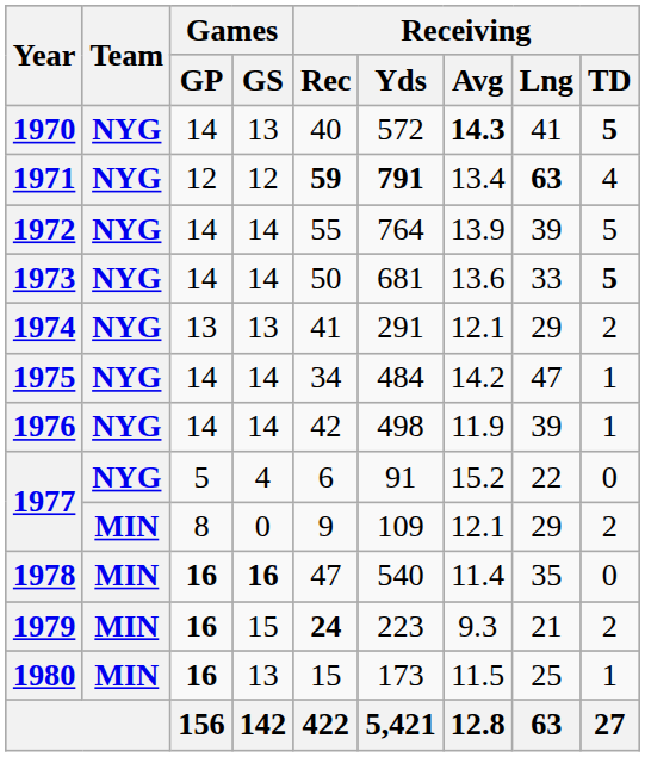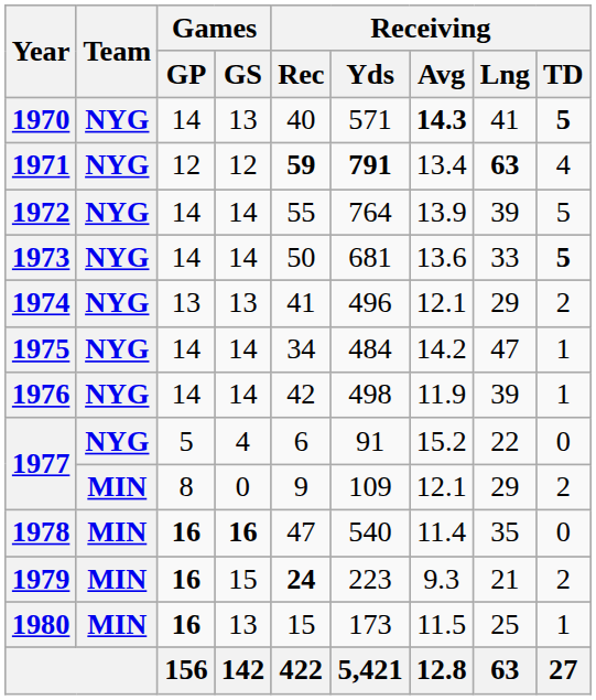1970 | Receiving / Yds: 572 -> 571
1974 | Receiving / Yds: 291 -> 496
